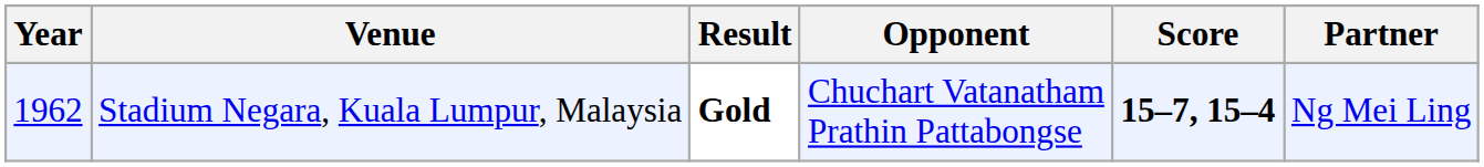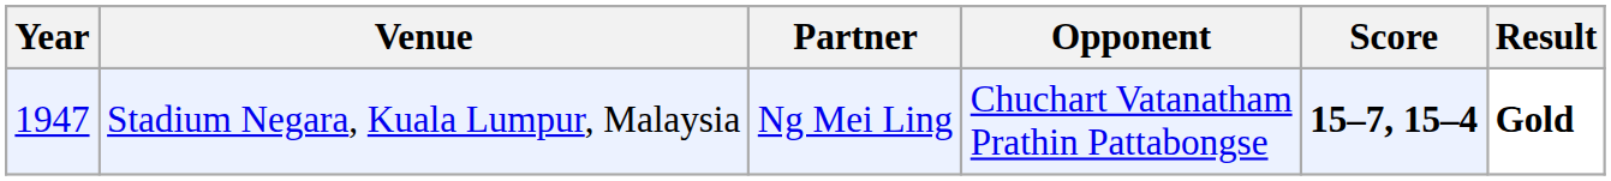columns swapped: Partner <-> Result
Stadium Negara, Kuala Lumpur, Malaysia | Year: 1962 -> 1947
